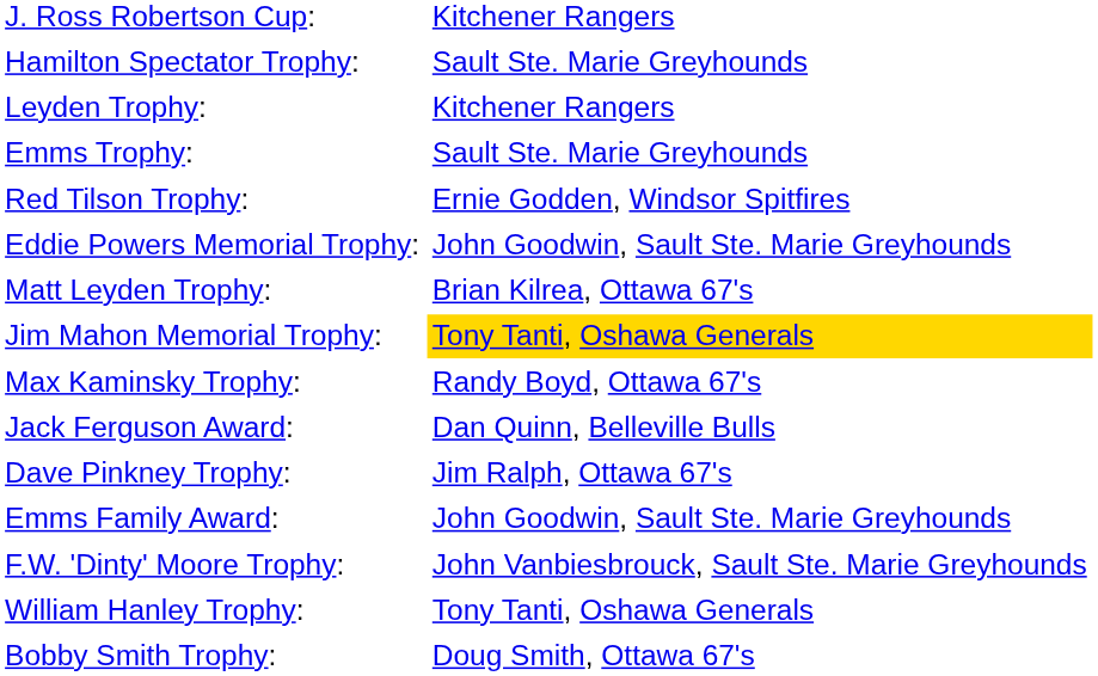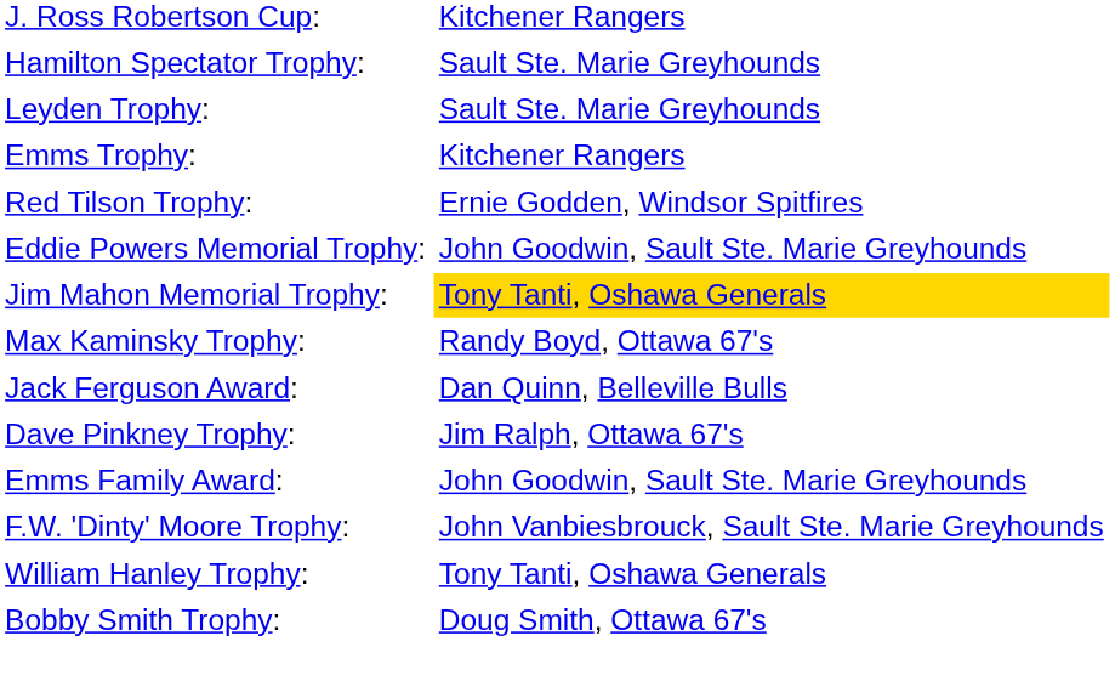Leyden Trophy: | column 2: Kitchener Rangers -> Sault Ste. Marie Greyhounds
Emms Trophy: | column 2: Sault Ste. Marie Greyhounds -> Kitchener Rangers
- row: Matt Leyden Trophy: | Brian Kilrea, Ottawa 67's
